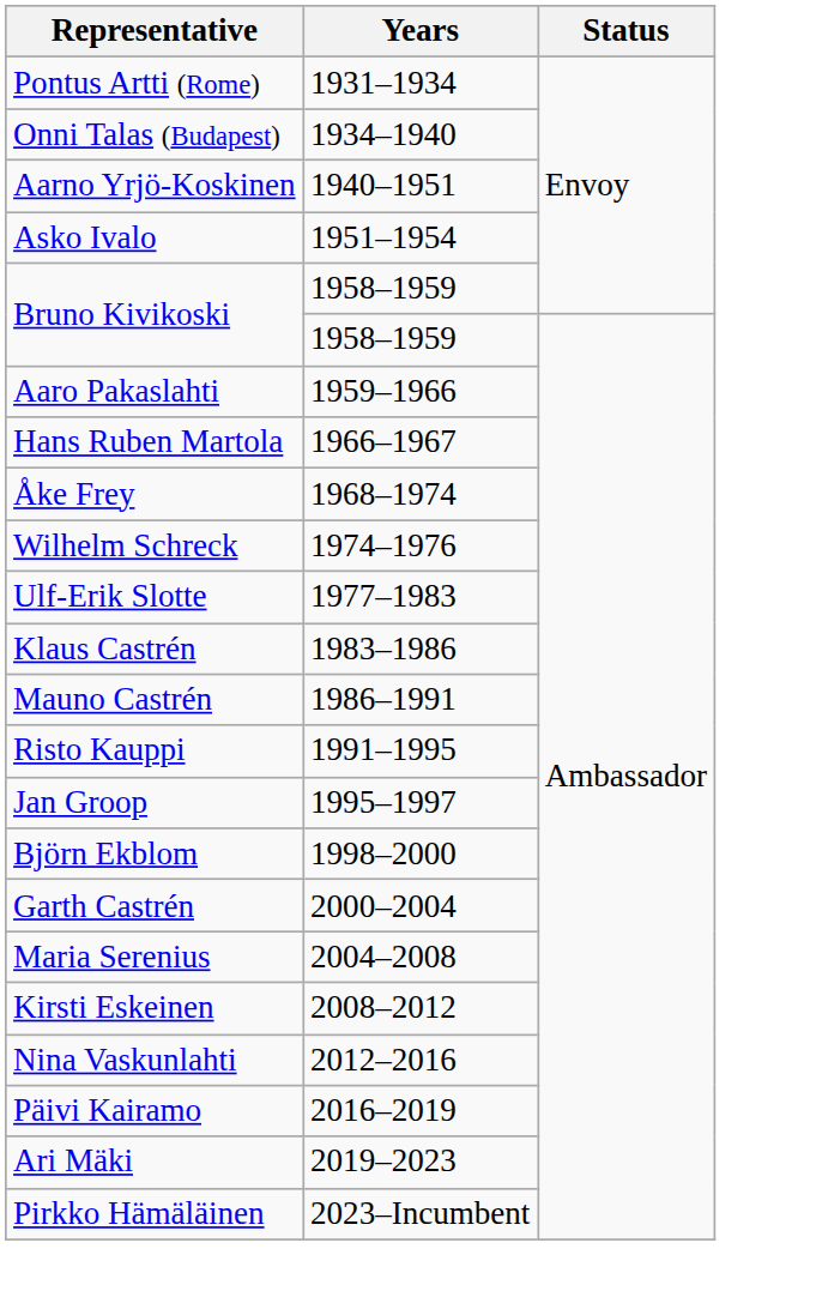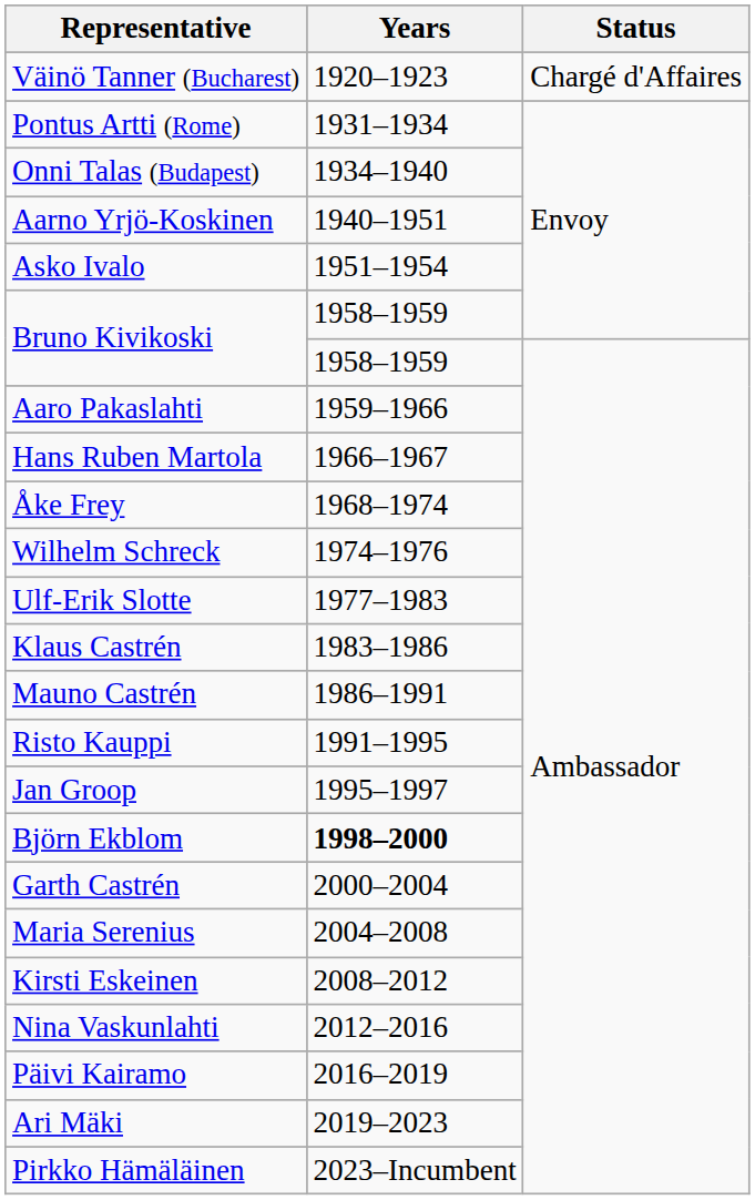+ row: Väinö Tanner (Bucharest) | 1920–1923 | Chargé d'Affaires
Björn Ekblom | Years: normal -> bold
